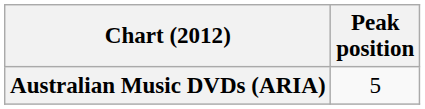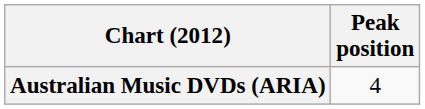Australian Music DVDs (ARIA) | Peak position: 5 -> 4
